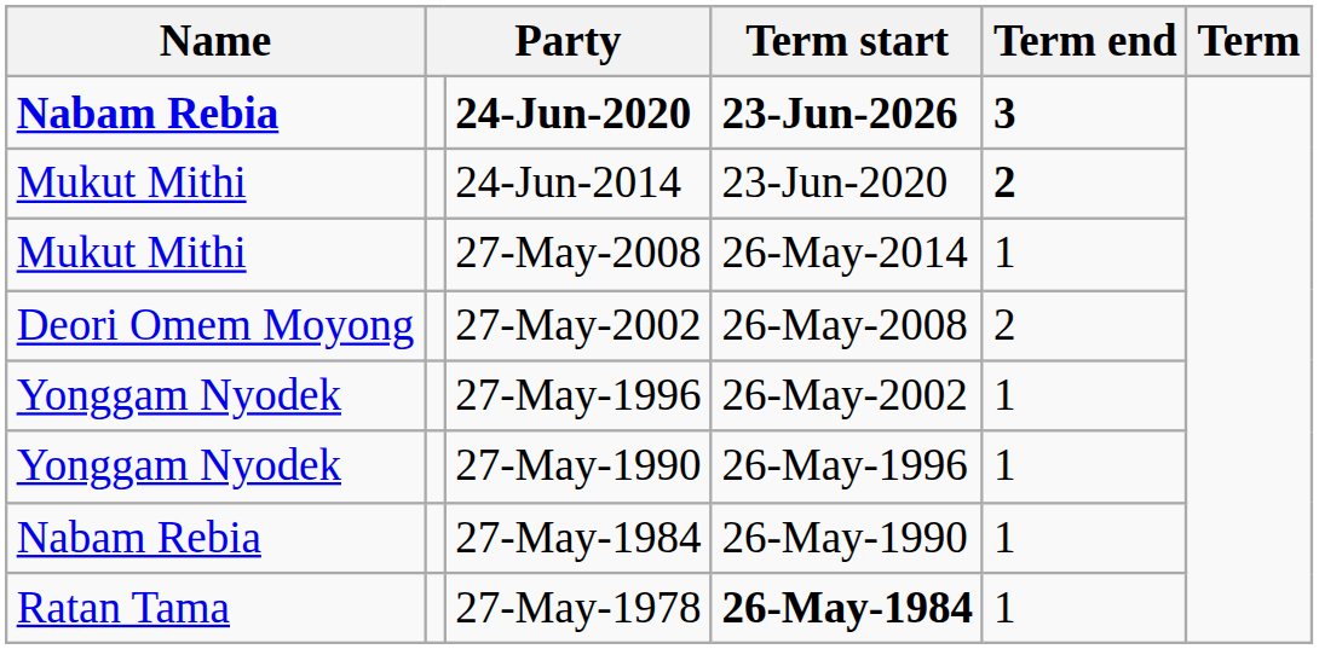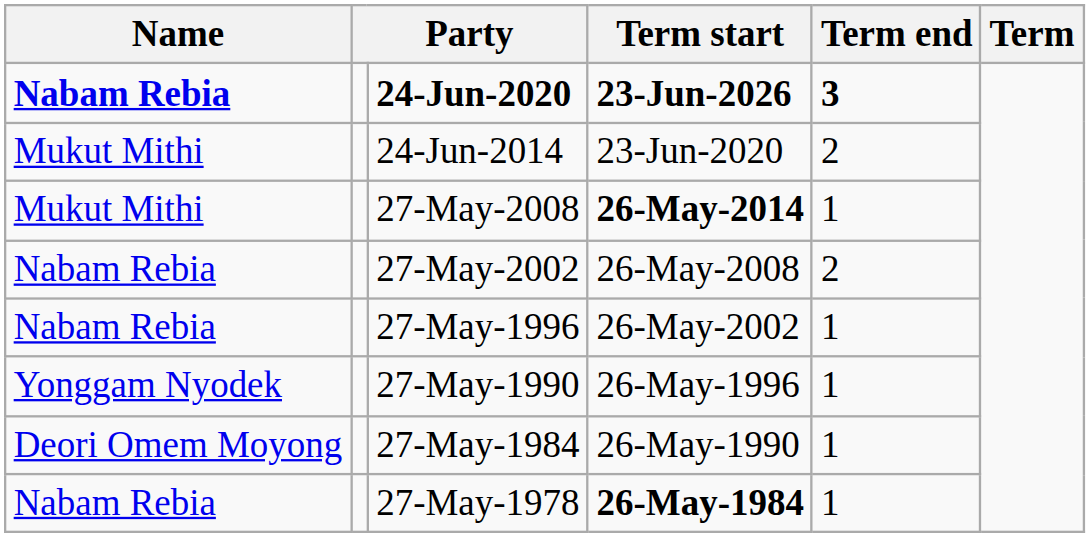24-Jun-2014 | Term end: bold -> normal
27-May-2008 | Term start: normal -> bold
27-May-2002 | Name: Deori Omem Moyong -> Nabam Rebia
27-May-1996 | Name: Yonggam Nyodek -> Nabam Rebia
27-May-1984 | Name: Nabam Rebia -> Deori Omem Moyong
27-May-1978 | Name: Ratan Tama -> Nabam Rebia
